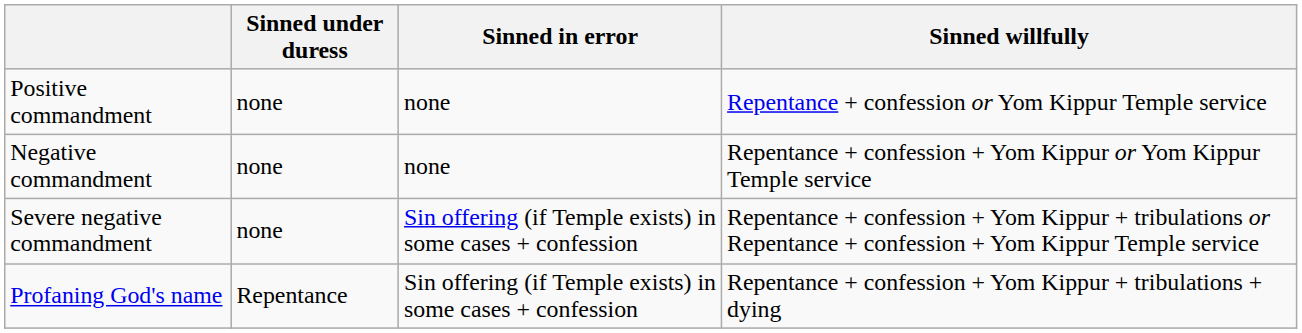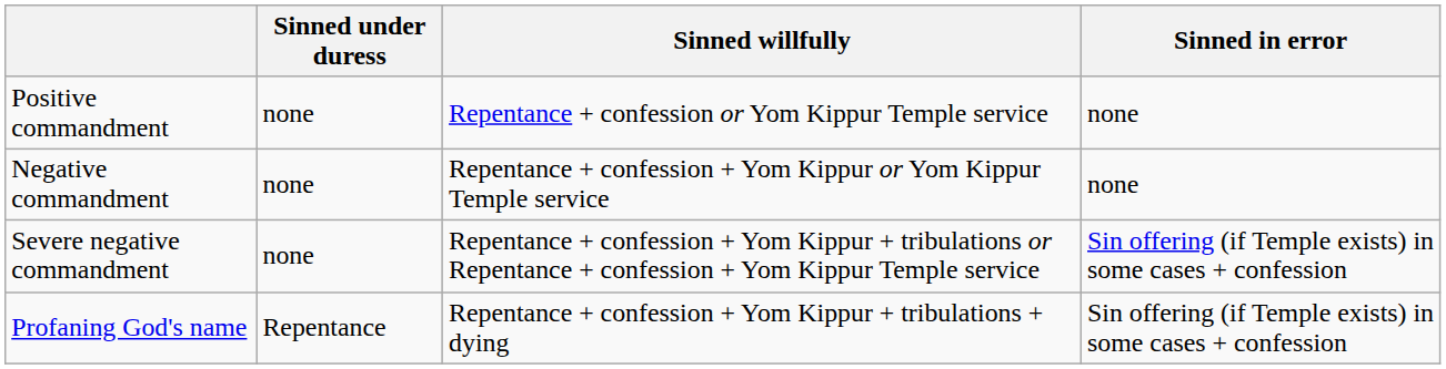columns swapped: Sinned in error <-> Sinned willfully
